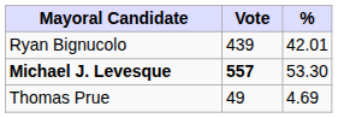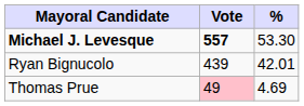rows swapped: Michael J. Levesque <-> Ryan Bignucolo
Thomas Prue | Vote: no background -> pink background
